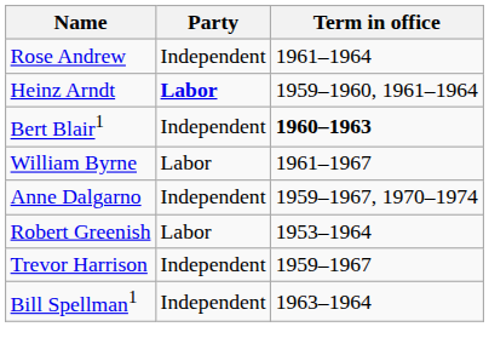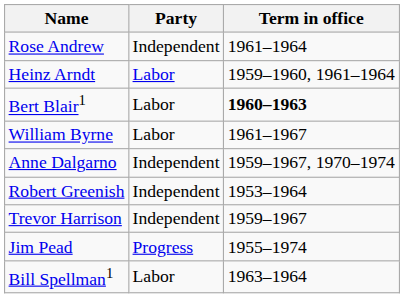Heinz Arndt | Party: bold -> normal
Bert Blair1 | Party: Independent -> Labor
Robert Greenish | Party: Labor -> Independent
+ row: Jim Pead | Progress | 1955–1974
Bill Spellman1 | Party: Independent -> Labor
